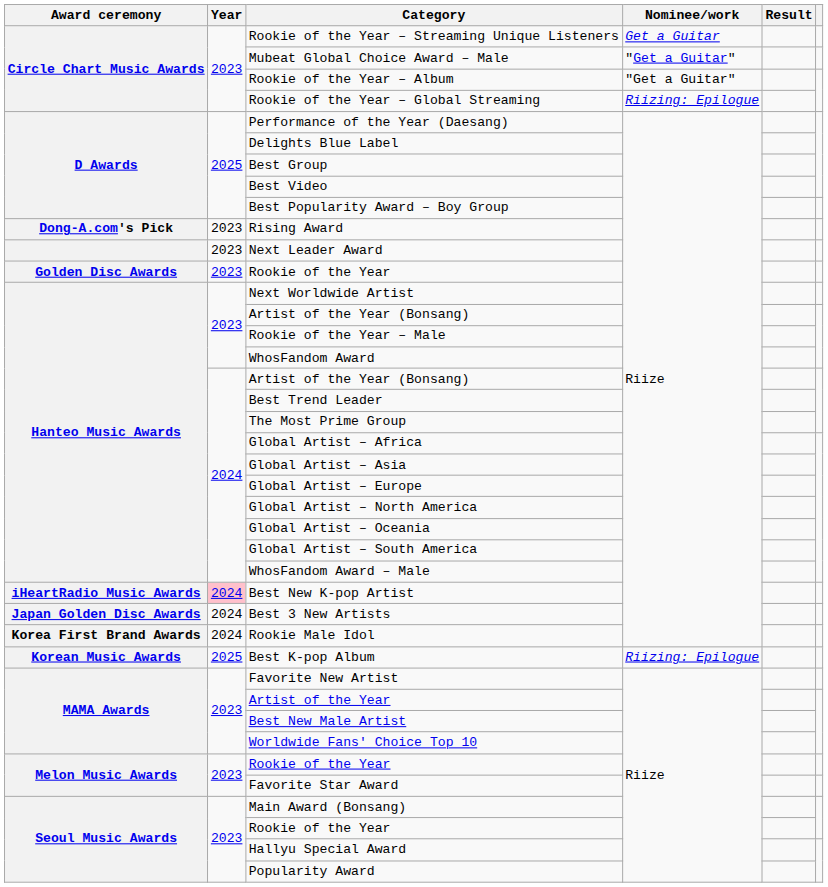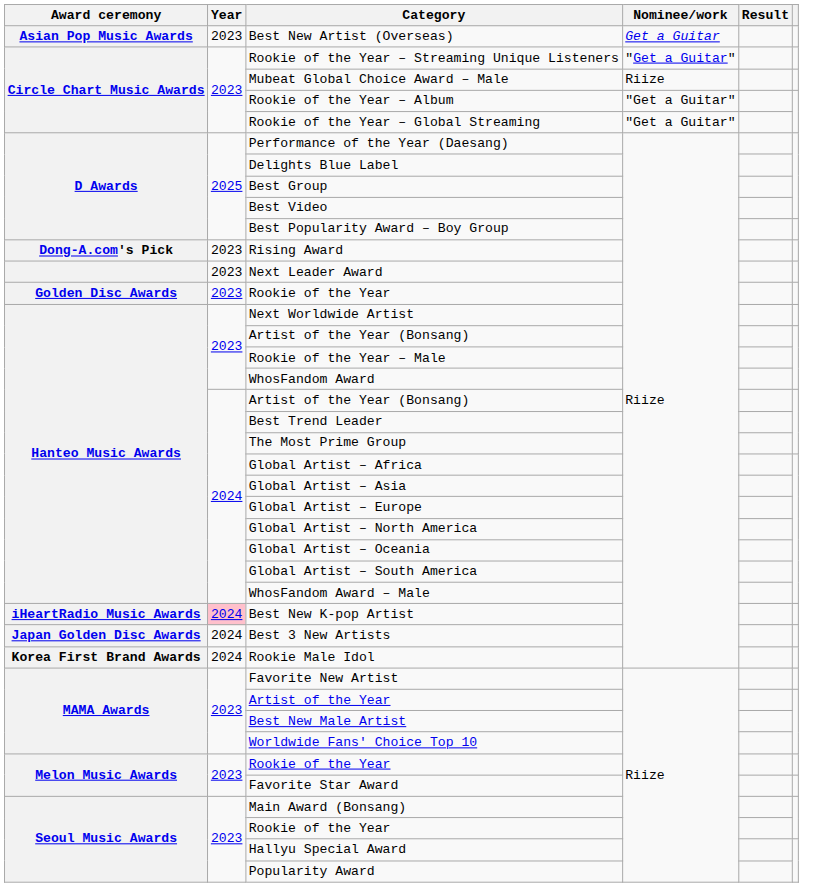+ row: Asian Pop Music Awards | 2023 | Best New Artist (Overseas) | Get a Guitar
Rookie of the Year – Streaming Unique Listeners | Nominee/work: Get a Guitar -> "Get a Guitar"
Mubeat Global Choice Award – Male | Nominee/work: "Get a Guitar" -> Riize
Rookie of the Year – Global Streaming | Nominee/work: Riizing: Epilogue -> "Get a Guitar"
- row: Korean Music Awards | 2025 | Best K-pop Album | Riizing: Epilogue
